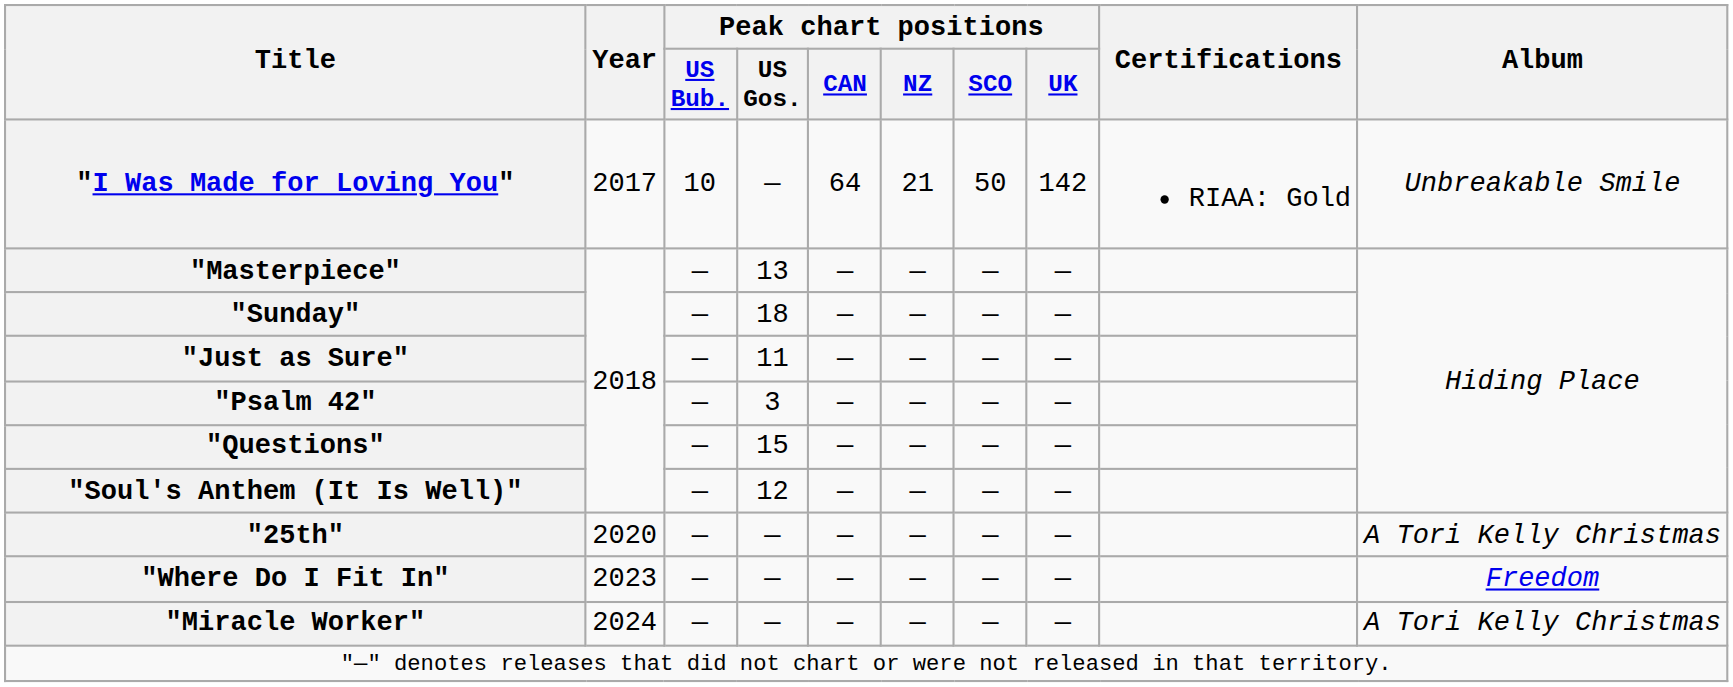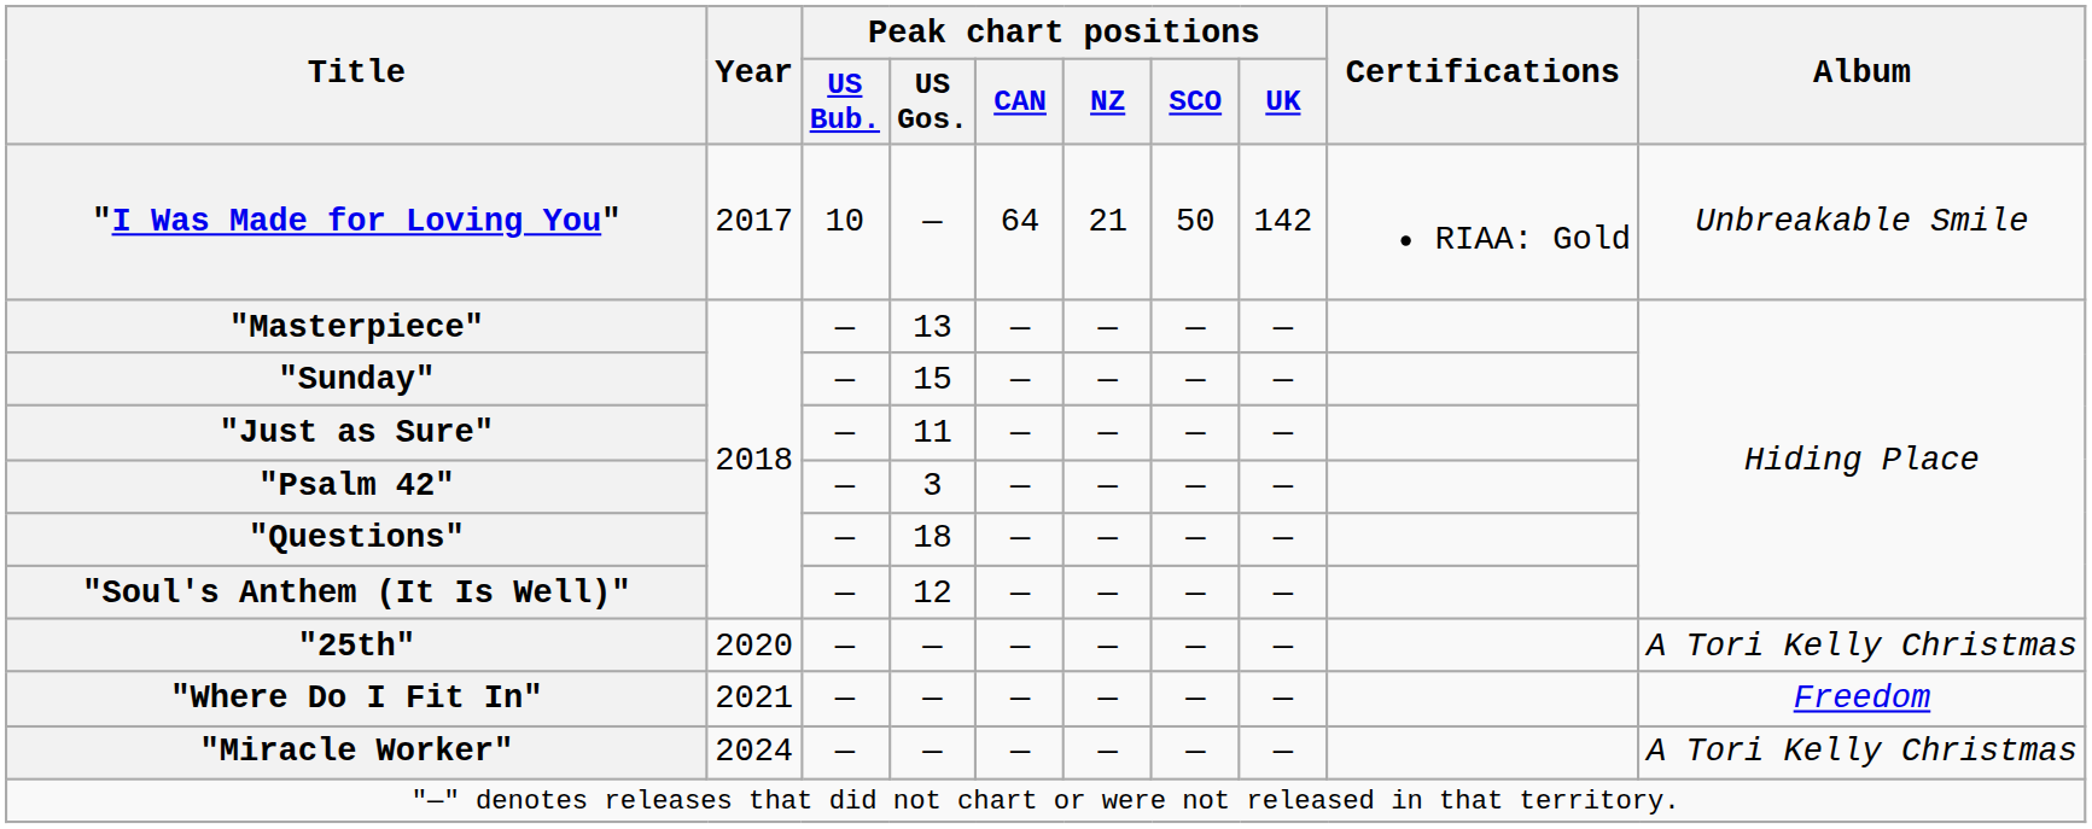"Sunday" | Peak chart positions / US Gos.: 18 -> 15
"Questions" | Peak chart positions / US Gos.: 15 -> 18
"Where Do I Fit In" | Year: 2023 -> 2021
